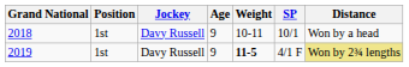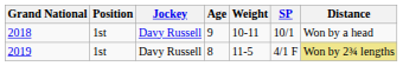2019 | Age: 9 -> 8
2019 | Weight: bold -> normal
